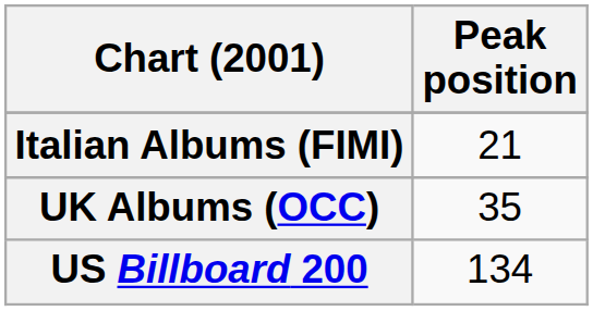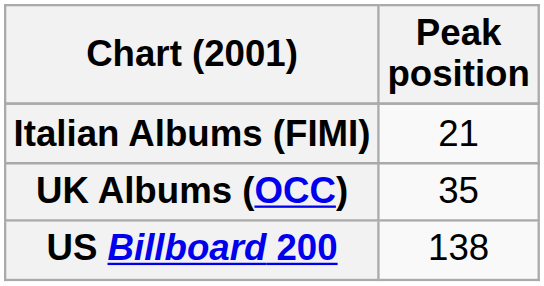US Billboard 200 | Peak position: 134 -> 138
